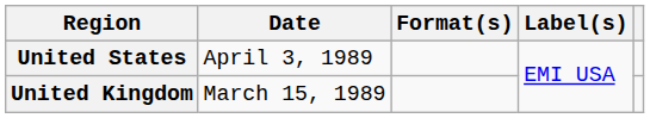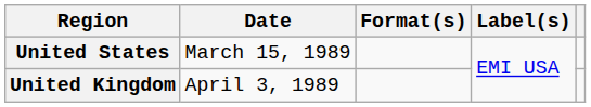United States | Date: April 3, 1989 -> March 15, 1989
United Kingdom | Date: March 15, 1989 -> April 3, 1989
